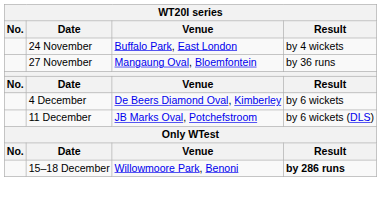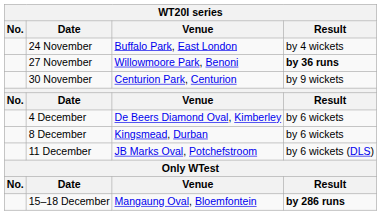27 November | Venue: Mangaung Oval, Bloemfontein -> Willowmoore Park, Benoni
27 November | Result: normal -> bold
+ row: 30 November | Centurion Park, Centurion | by 9 wickets
+ row: 8 December | Kingsmead, Durban | by 6 wickets
15–18 December | Venue: Willowmoore Park, Benoni -> Mangaung Oval, Bloemfontein
